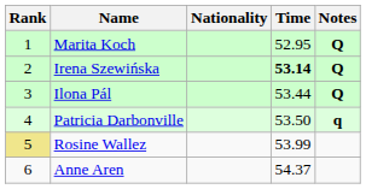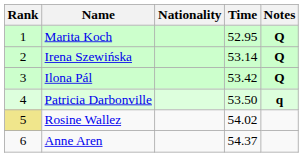Irena Szewińska | Time: bold -> normal
Ilona Pál | Time: 53.44 -> 53.42
Rosine Wallez | Time: 53.99 -> 54.02
